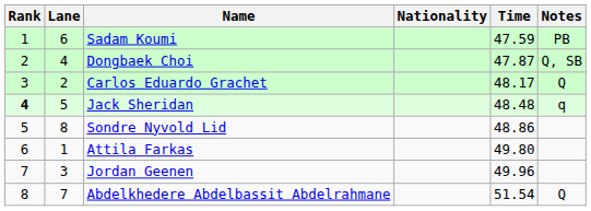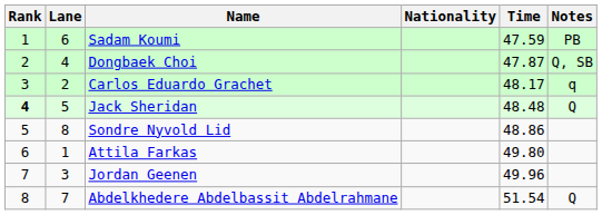Carlos Eduardo Grachet | Notes: Q -> q
Jack Sheridan | Notes: q -> Q
